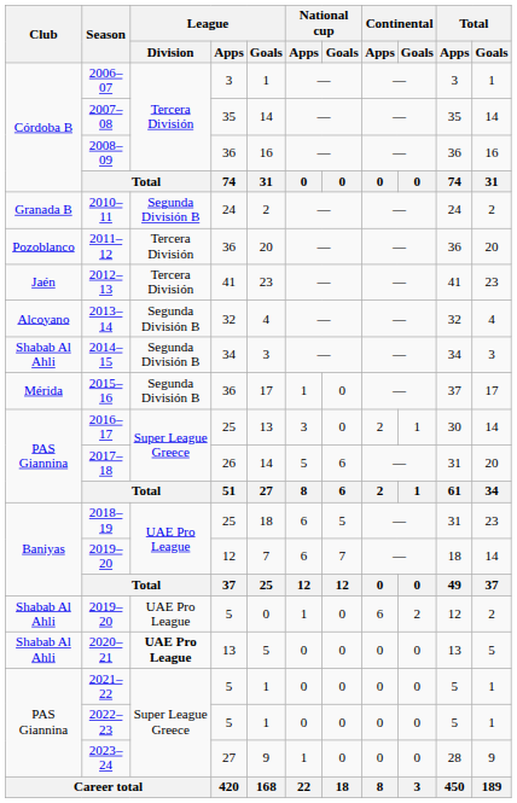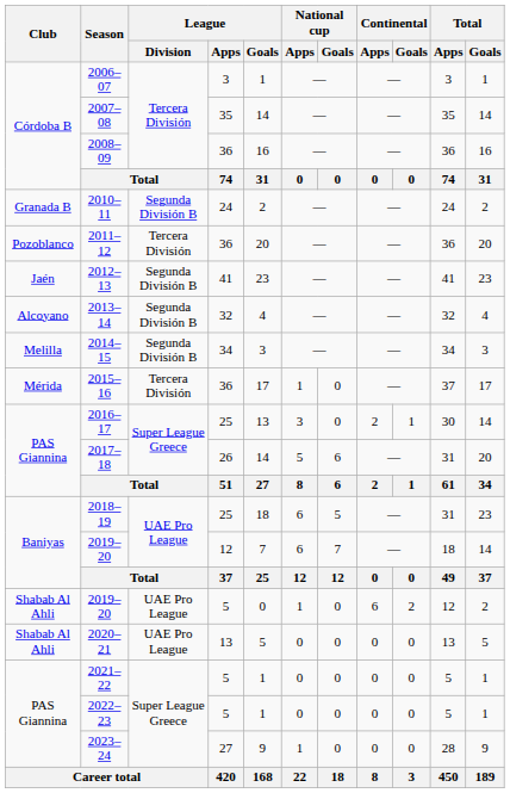2012–13 | League / Division: Tercera División -> Segunda División B
2014–15 | Club: Shabab Al Ahli -> Melilla
2015–16 | League / Division: Segunda División B -> Tercera División
2020–21 | League / Division: bold -> normal
